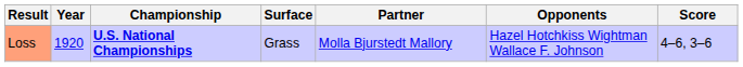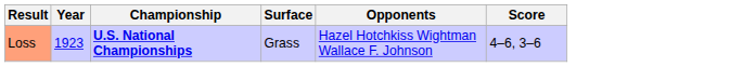- column: Partner | Molla Bjurstedt Mallory
Loss | Year: 1920 -> 1923
